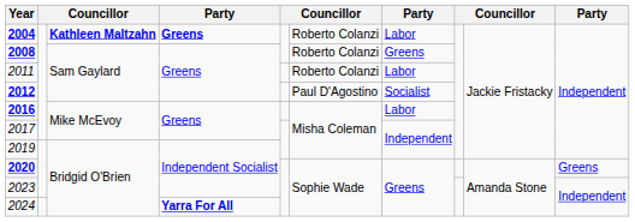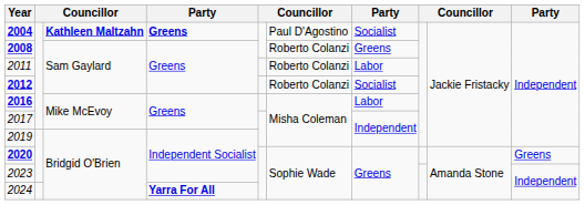2004 | column 6: Roberto Colanzi -> Paul D'Agostino
2004 | column 7: Labor -> Socialist
2012 | column 6: Paul D'Agostino -> Roberto Colanzi
